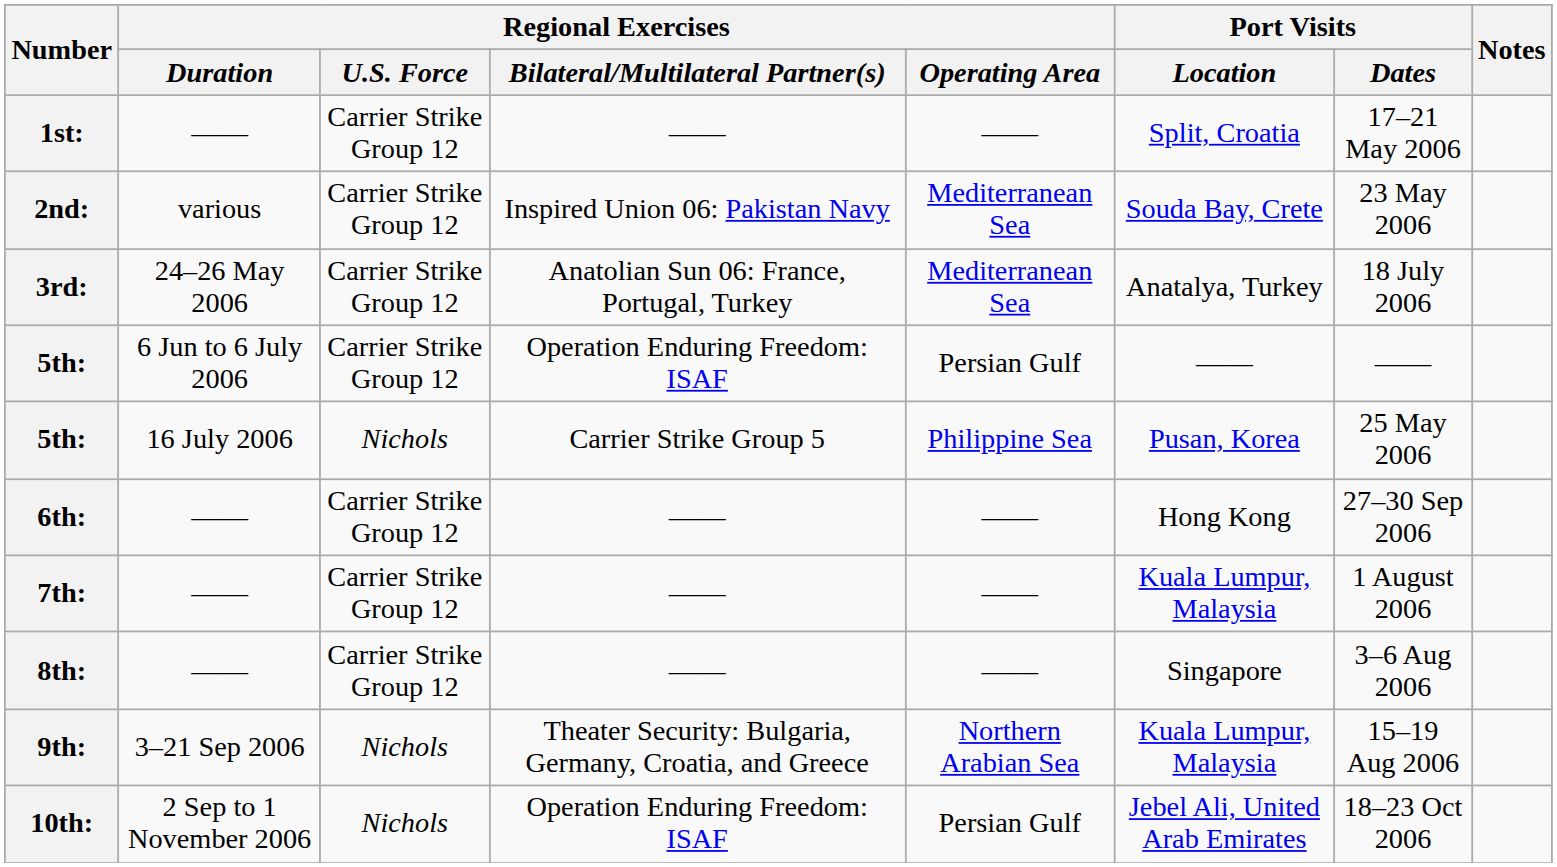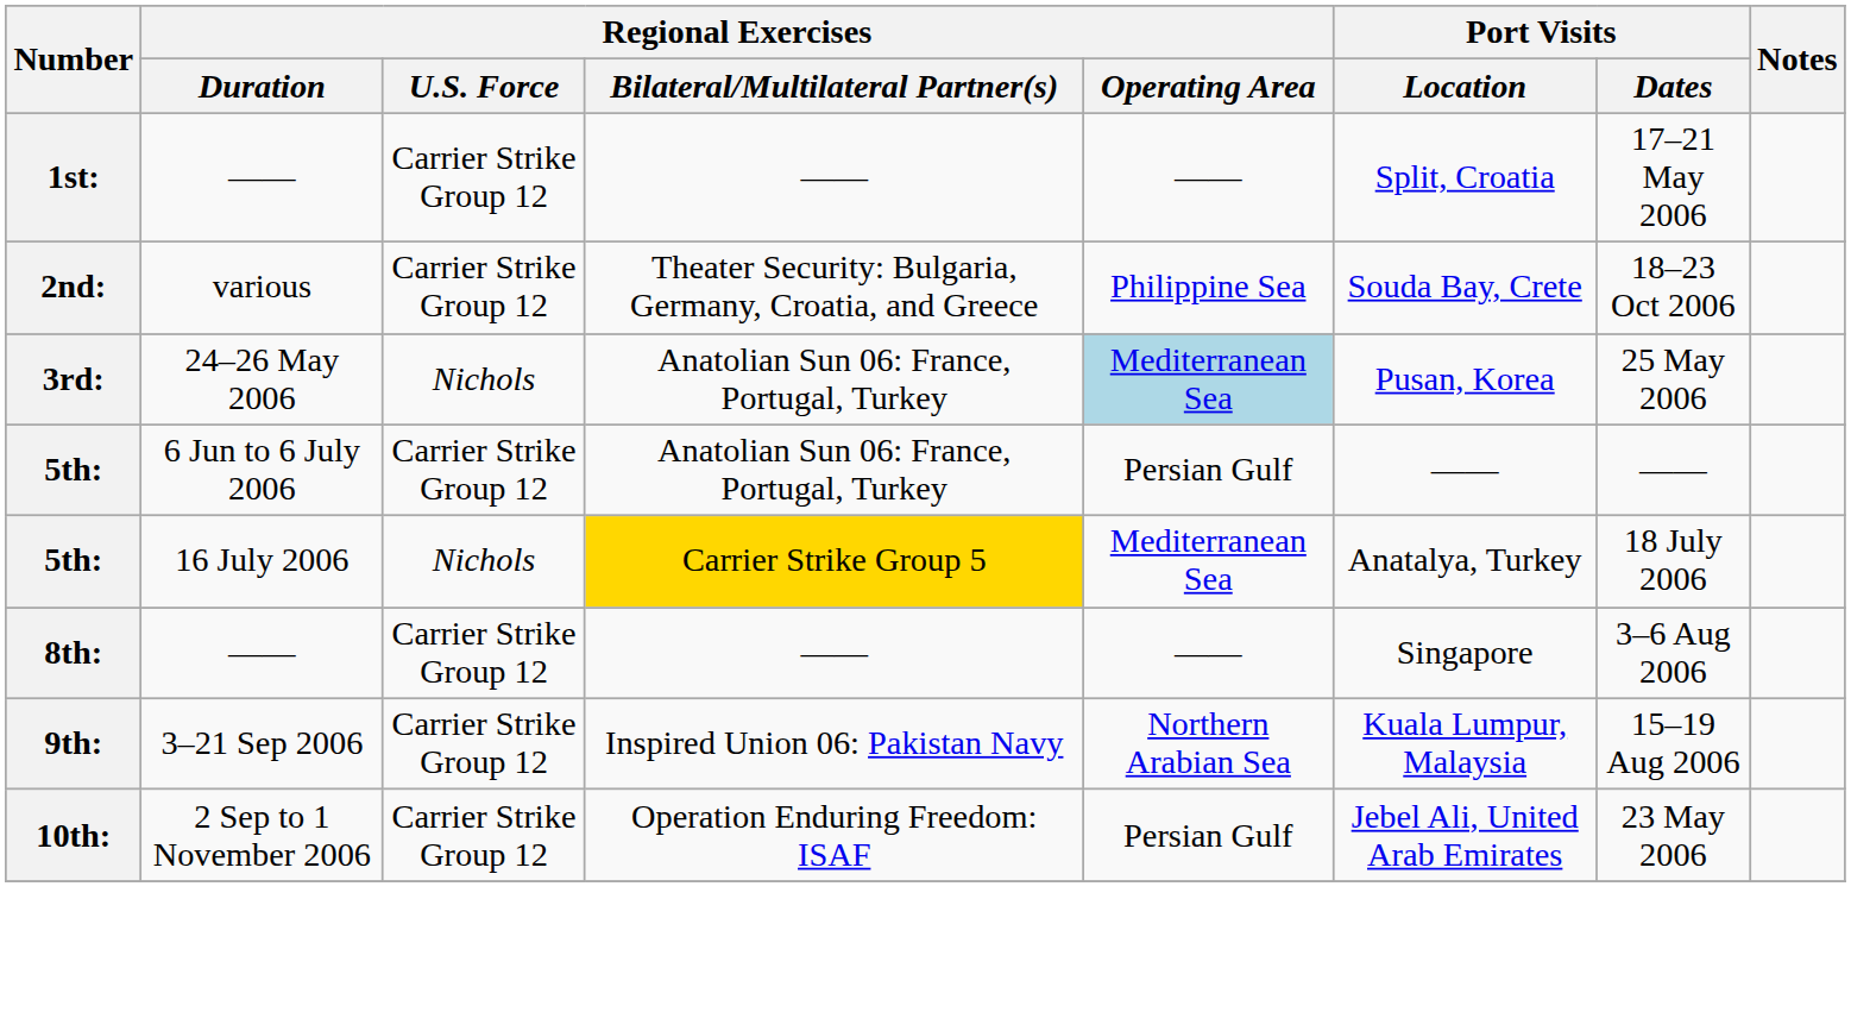2nd: | Regional Exercises / Bilateral/Multilateral Partner(s): Inspired Union 06: Pakistan Navy -> Theater Security: Bulgaria, Germany, Croatia, and Greece
2nd: | Regional Exercises / Operating Area: Mediterranean Sea -> Philippine Sea
2nd: | Port Visits / Dates: 23 May 2006 -> 18–23 Oct 2006
3rd: | Regional Exercises / U.S. Force: Carrier Strike Group 12 -> Nichols
3rd: | Regional Exercises / Operating Area: no background -> lightblue background
3rd: | Port Visits / Location: Anatalya, Turkey -> Pusan, Korea
3rd: | Port Visits / Dates: 18 July 2006 -> 25 May 2006
5th: / 6 Jun to 6 July 2006 | Regional Exercises / Bilateral/Multilateral Partner(s): Operation Enduring Freedom: ISAF -> Anatolian Sun 06: France, Portugal, Turkey
5th: / 16 July 2006 | Regional Exercises / Bilateral/Multilateral Partner(s): no background -> gold background
5th: / 16 July 2006 | Regional Exercises / Operating Area: Philippine Sea -> Mediterranean Sea
5th: / 16 July 2006 | Port Visits / Location: Pusan, Korea -> Anatalya, Turkey
5th: / 16 July 2006 | Port Visits / Dates: 25 May 2006 -> 18 July 2006
- row: 6th: | —— | Carrier Strike Group 12 | —— | —— | Hong Kong | 27–30 Sep 2006
- row: 7th: | —— | Carrier Strike Group 12 | —— | —— | Kuala Lumpur, Malaysia | 1 August 2006
9th: | Regional Exercises / U.S. Force: Nichols -> Carrier Strike Group 12
9th: | Regional Exercises / Bilateral/Multilateral Partner(s): Theater Security: Bulgaria, Germany, Croatia, and Greece -> Inspired Union 06: Pakistan Navy
10th: | Regional Exercises / U.S. Force: Nichols -> Carrier Strike Group 12
10th: | Port Visits / Dates: 18–23 Oct 2006 -> 23 May 2006
